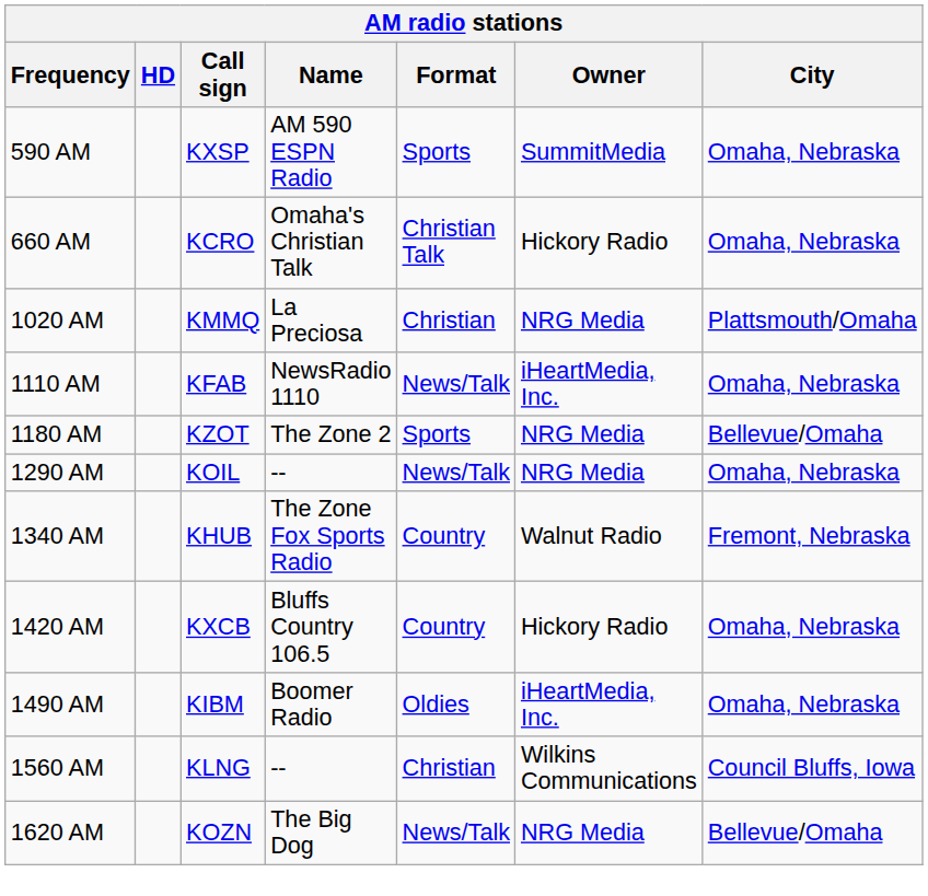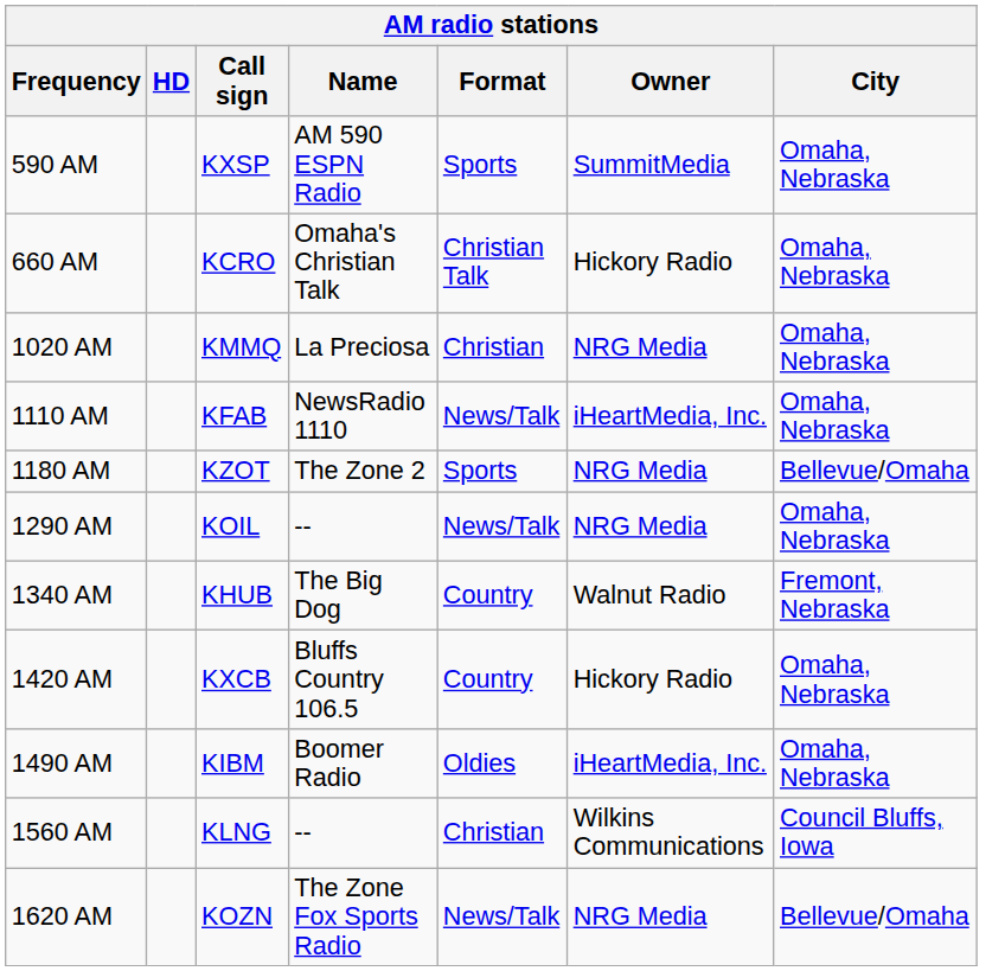1020 AM | City: Plattsmouth/Omaha -> Omaha, Nebraska
1340 AM | Name: The Zone Fox Sports Radio -> The Big Dog
1620 AM | Name: The Big Dog -> The Zone Fox Sports Radio
